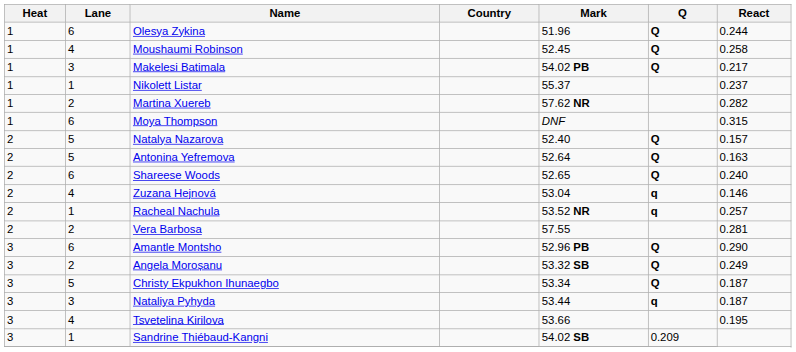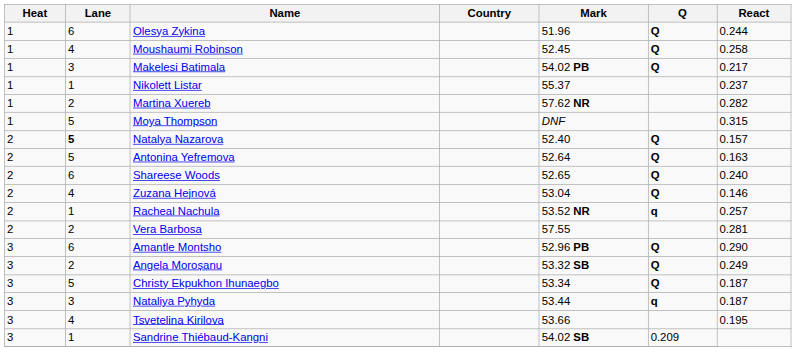Moya Thompson | Lane: 6 -> 5
Natalya Nazarova | Lane: normal -> bold
Zuzana Hejnová | Q: q -> Q
